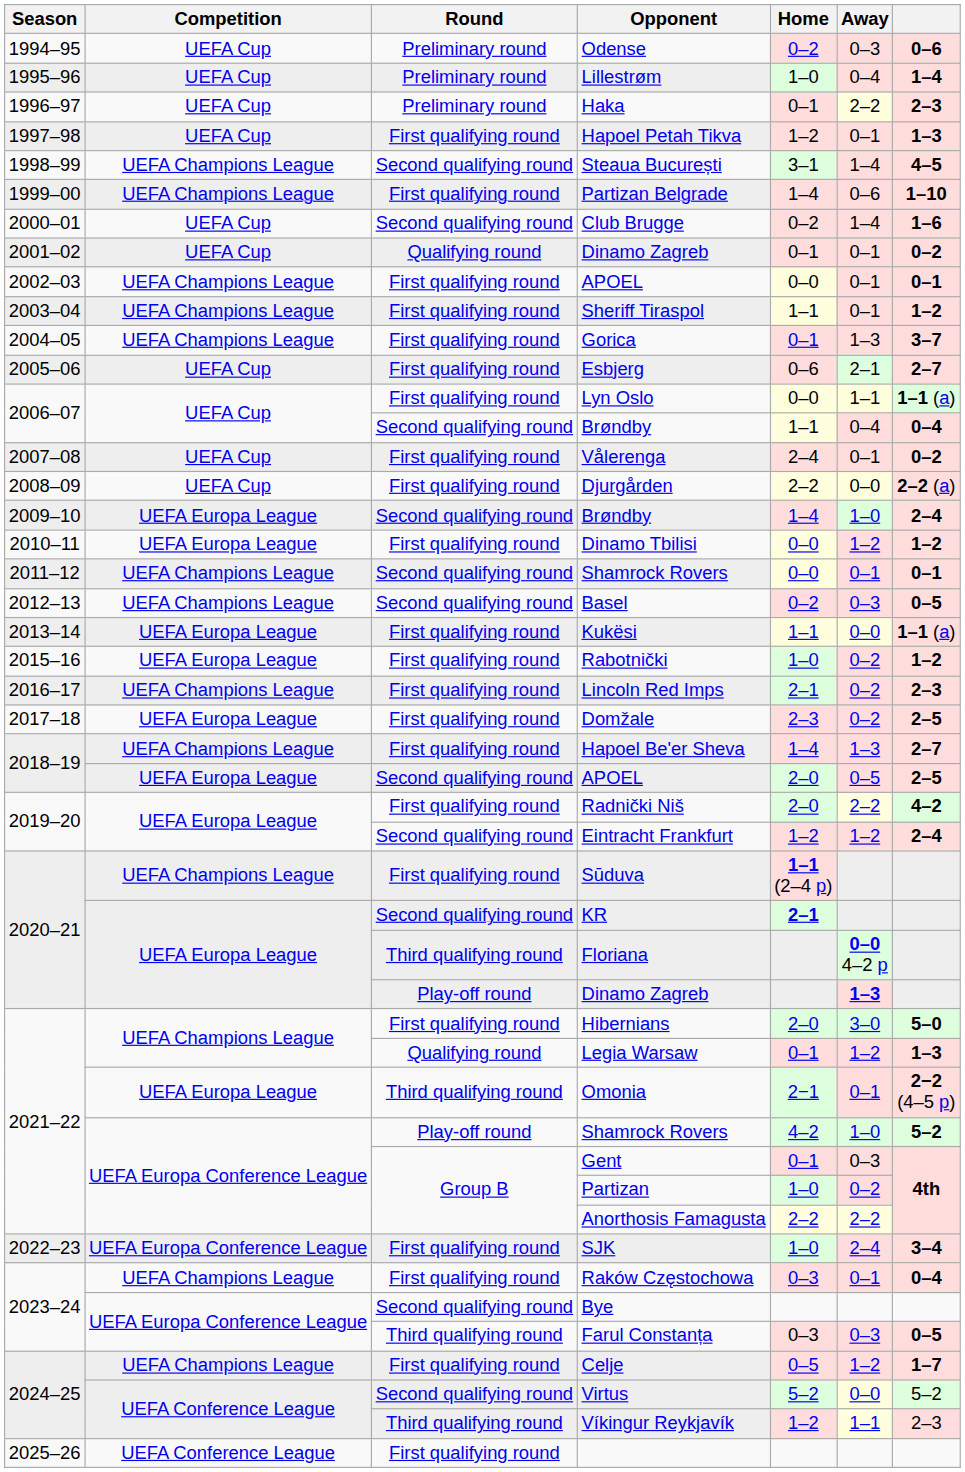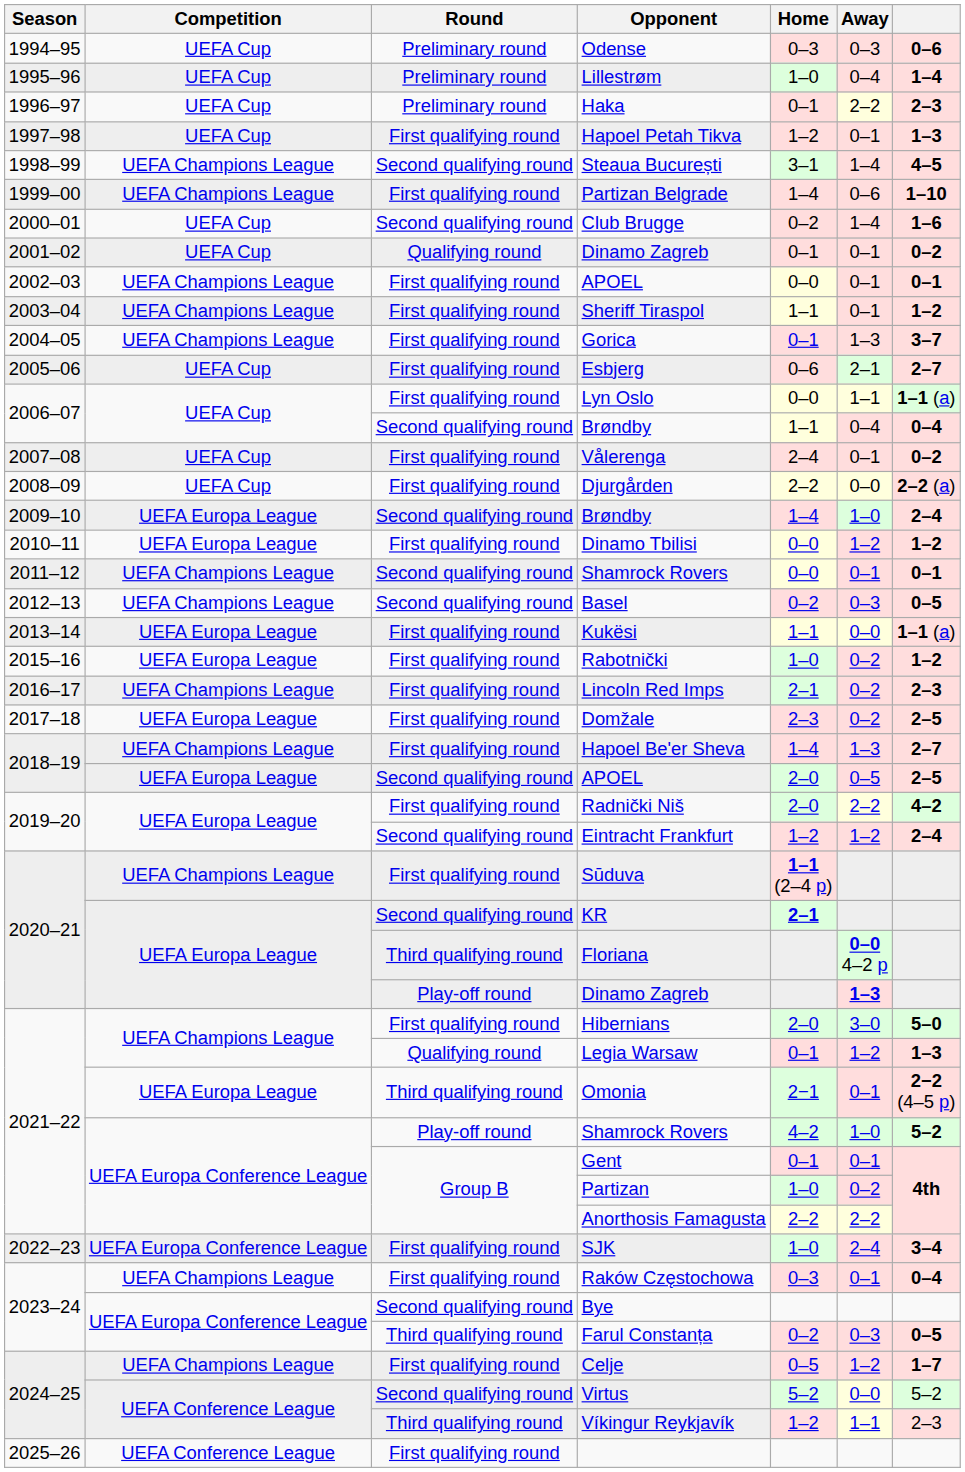Odense | Home: 0–2 -> 0–3
Gent | Away: 0–3 -> 0–1
Farul Constanța | Home: 0–3 -> 0–2
